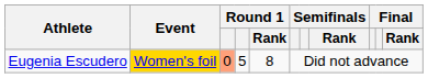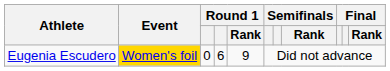Eugenia Escudero | column 3: lightsalmon background -> no background
Eugenia Escudero | column 4: 5 -> 6
Eugenia Escudero | Round 1 / Rank: 8 -> 9
